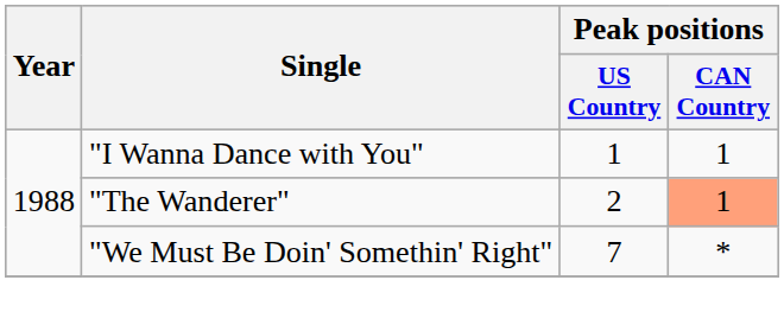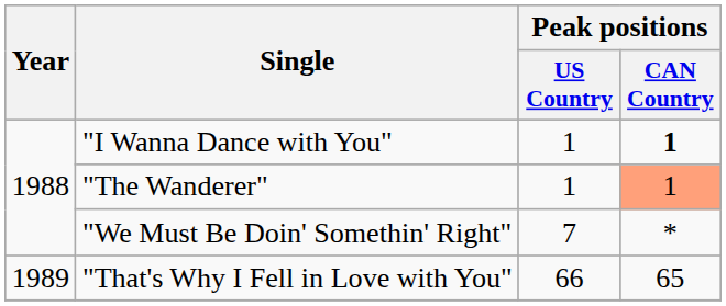"I Wanna Dance with You" | Peak positions / CAN Country: normal -> bold
"The Wanderer" | Peak positions / US Country: 2 -> 1
+ row: 1989 | "That's Why I Fell in Love with You" | 66 | 65
